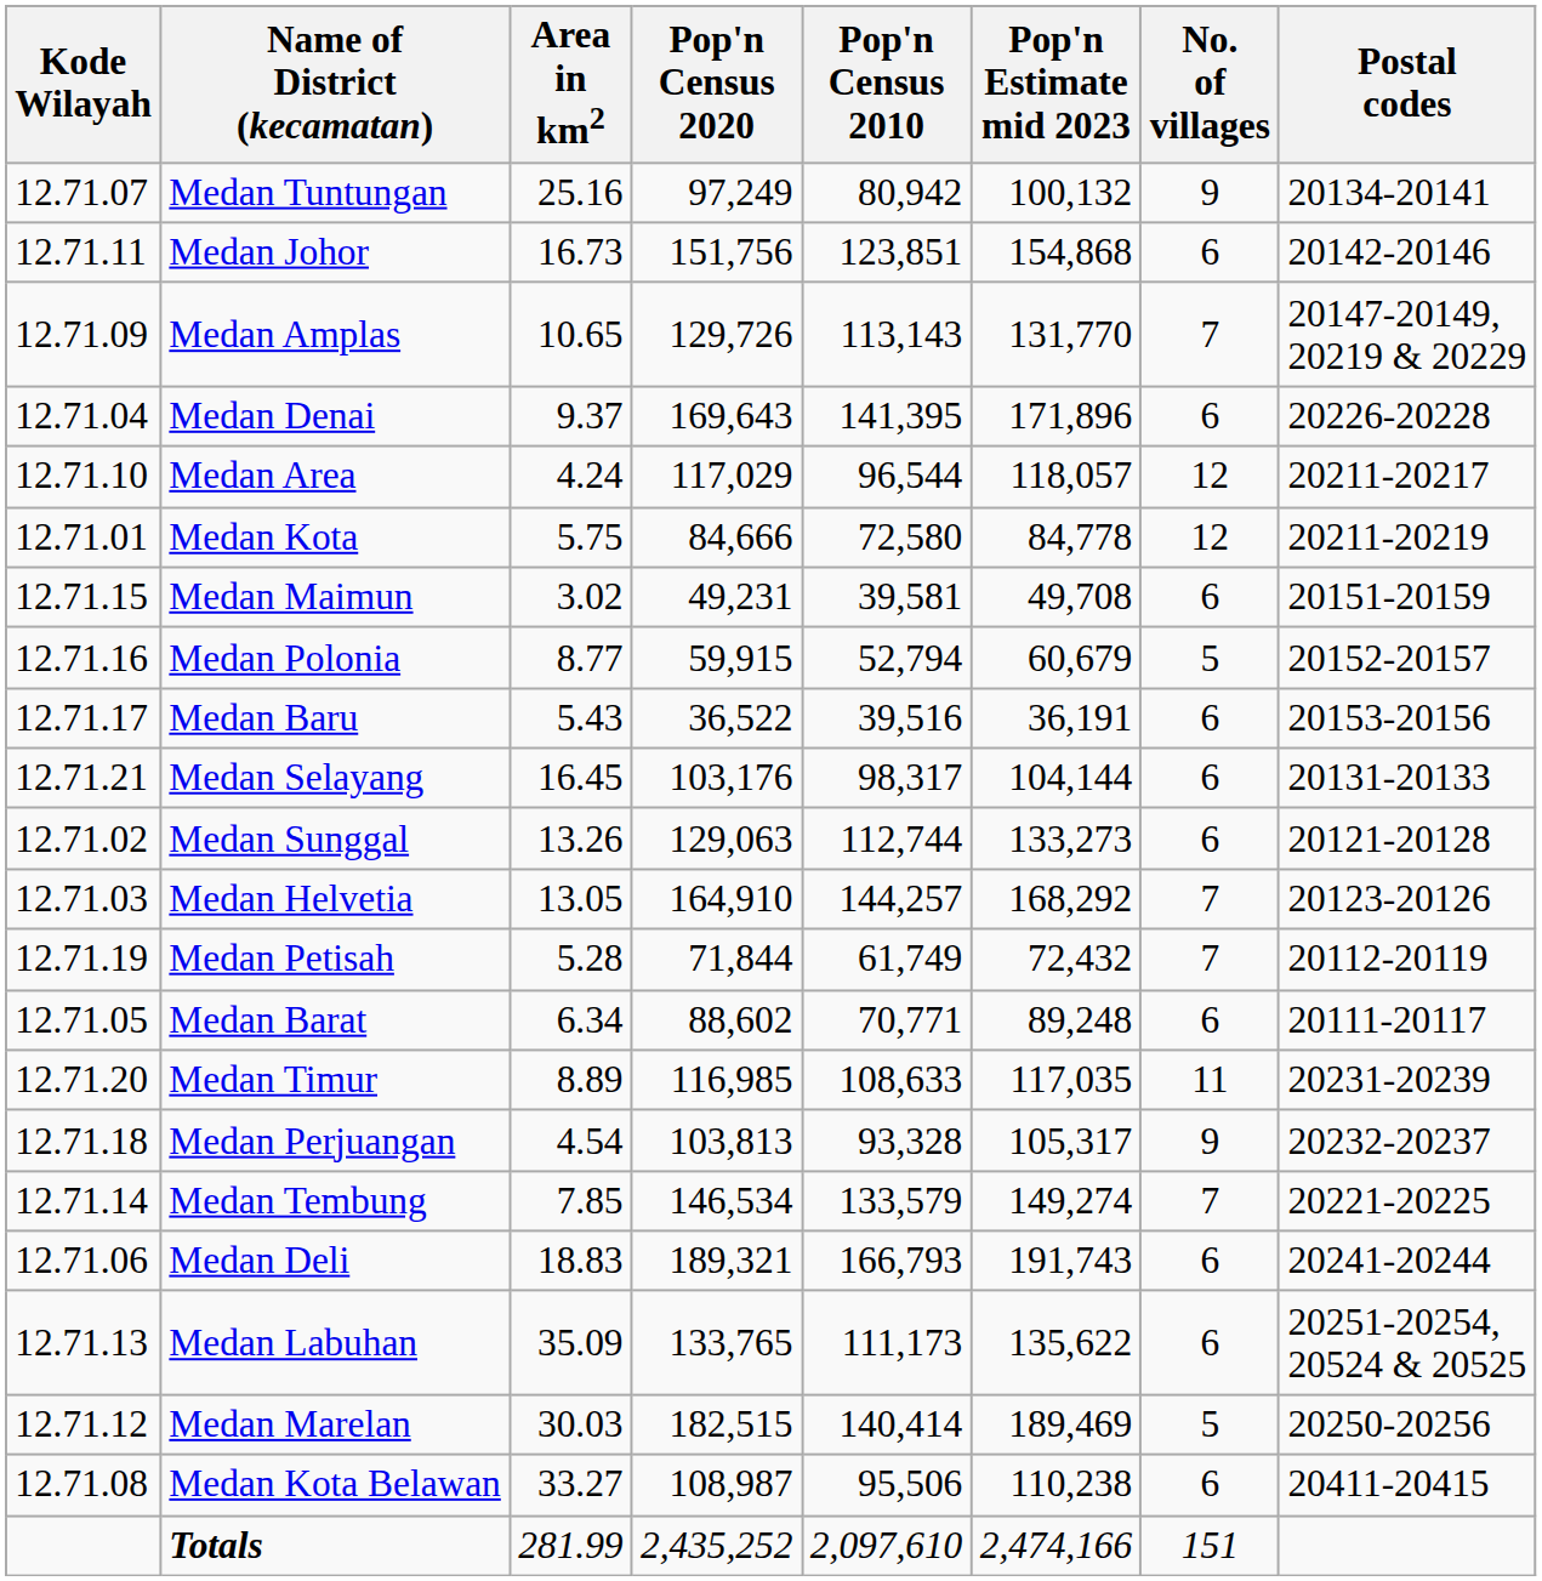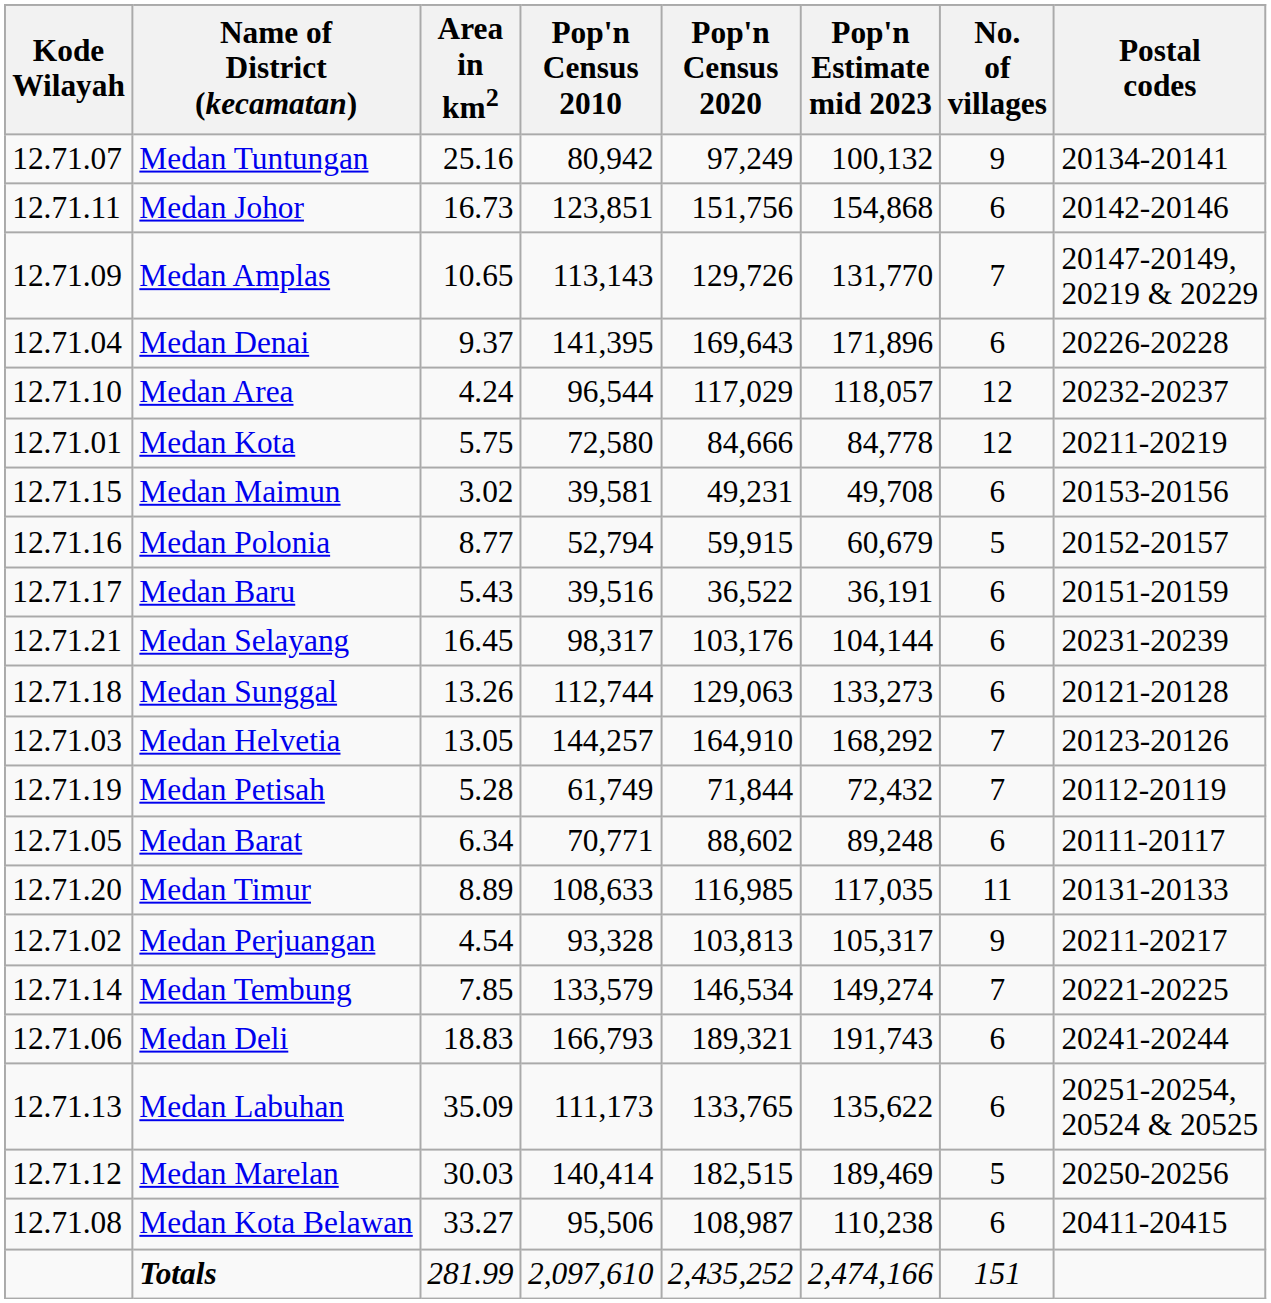columns swapped: Pop'n Census 2010 <-> Pop'n Census 2020
Medan Area | Postal codes: 20211-20217 -> 20232-20237
Medan Maimun | Postal codes: 20151-20159 -> 20153-20156
Medan Baru | Postal codes: 20153-20156 -> 20151-20159
Medan Selayang | Postal codes: 20131-20133 -> 20231-20239
Medan Sunggal | Kode Wilayah: 12.71.02 -> 12.71.18
Medan Timur | Postal codes: 20231-20239 -> 20131-20133
Medan Perjuangan | Kode Wilayah: 12.71.18 -> 12.71.02
Medan Perjuangan | Postal codes: 20232-20237 -> 20211-20217
